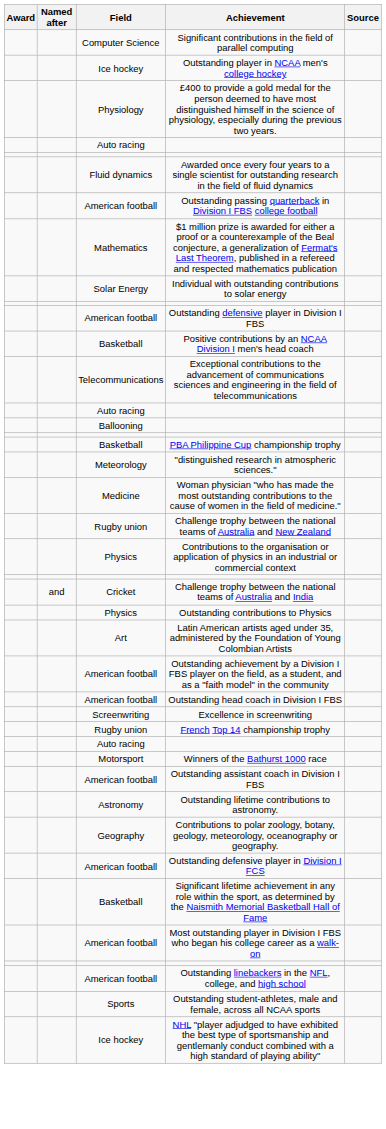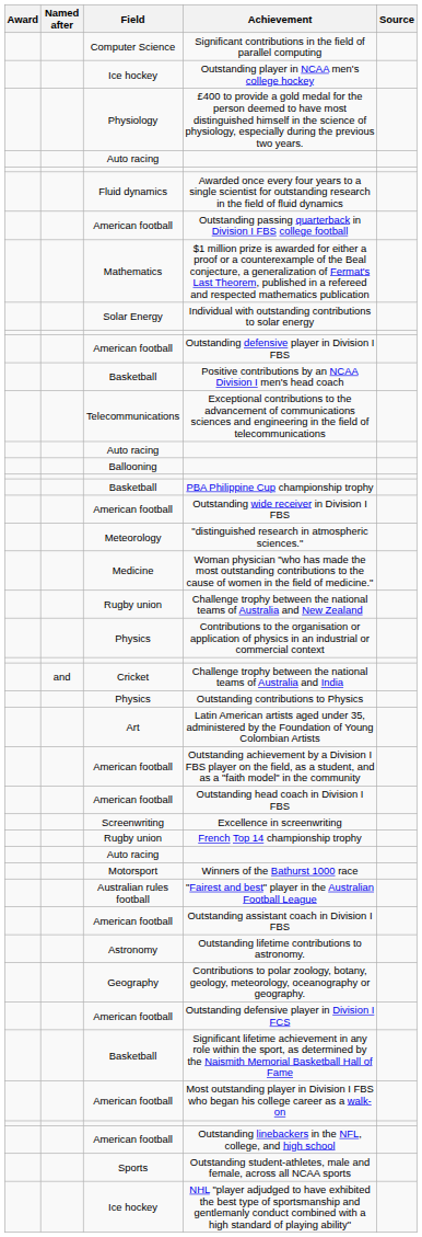+ row: American football | Outstanding wide receiver in Division I FBS
+ row: Australian rules football | "Fairest and best" player in the Australian Football League
